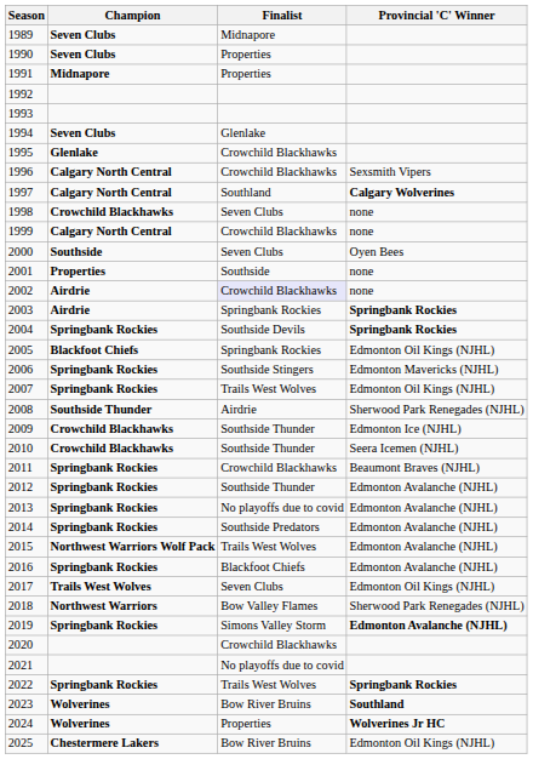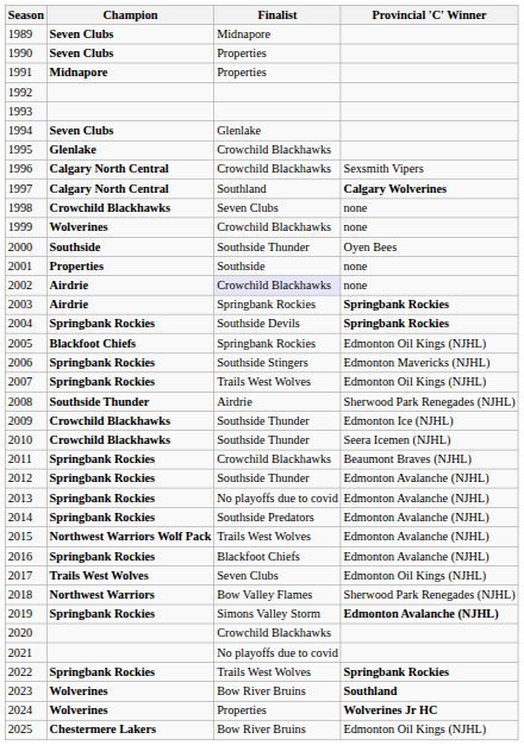1999 | Champion: Calgary North Central -> Wolverines
2000 | Finalist: Seven Clubs -> Southside Thunder
